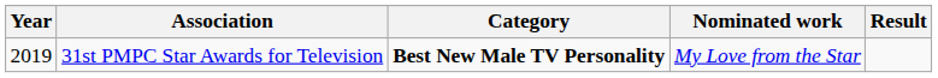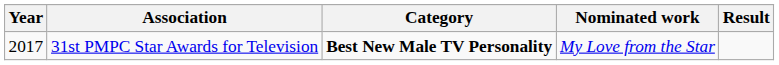31st PMPC Star Awards for Television | Year: 2019 -> 2017
